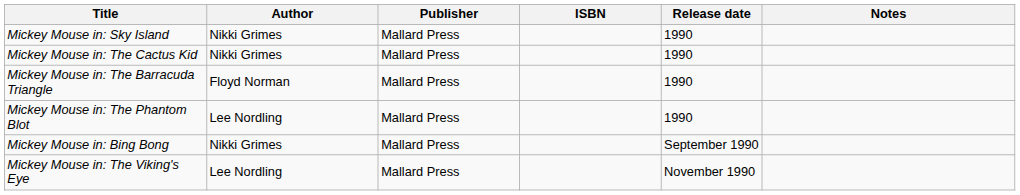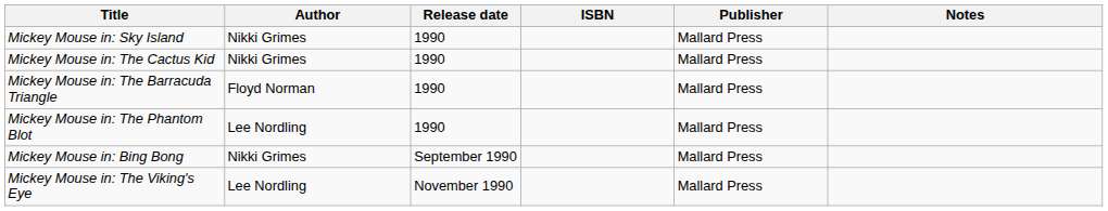columns swapped: Publisher <-> Release date
